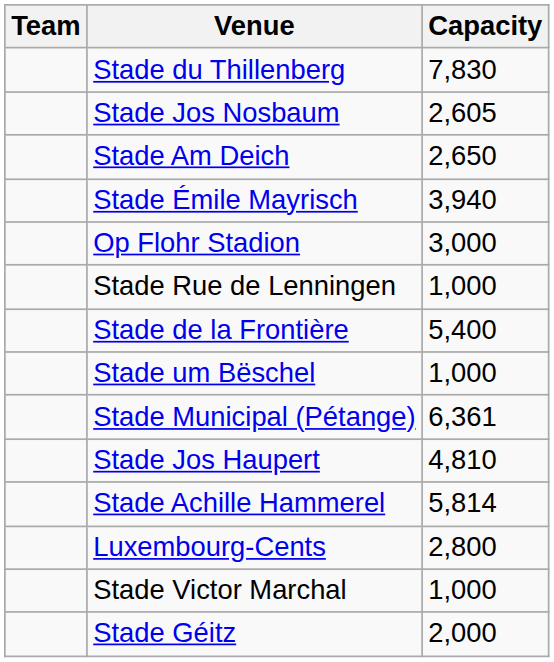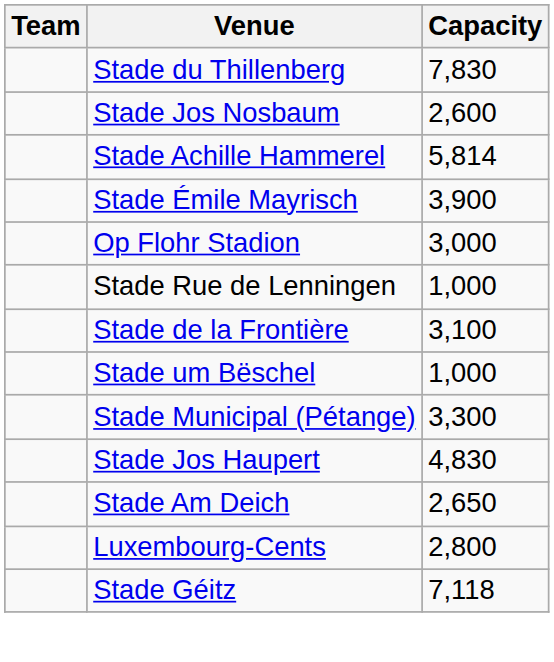Stade Jos Nosbaum | Capacity: 2,605 -> 2,600
rows swapped: Stade Am Deich <-> Stade Achille Hammerel
Stade Émile Mayrisch | Capacity: 3,940 -> 3,900
Stade de la Frontière | Capacity: 5,400 -> 3,100
Stade Municipal (Pétange) | Capacity: 6,361 -> 3,300
Stade Jos Haupert | Capacity: 4,810 -> 4,830
- row: Stade Victor Marchal | 1,000
Stade Géitz | Capacity: 2,000 -> 7,118
